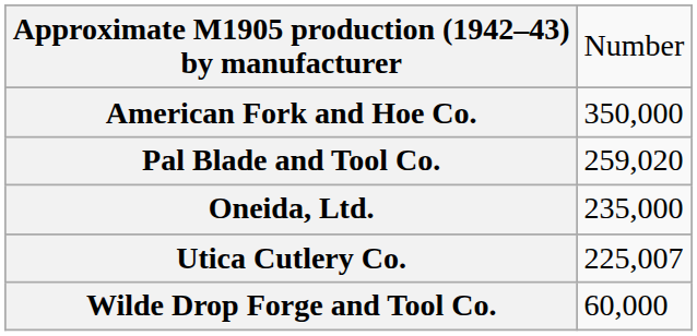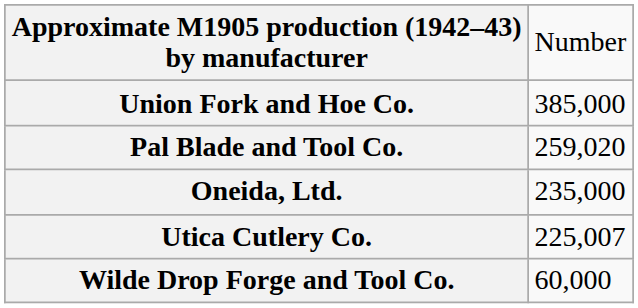+ row: Union Fork and Hoe Co. | 385,000
- row: American Fork and Hoe Co. | 350,000
